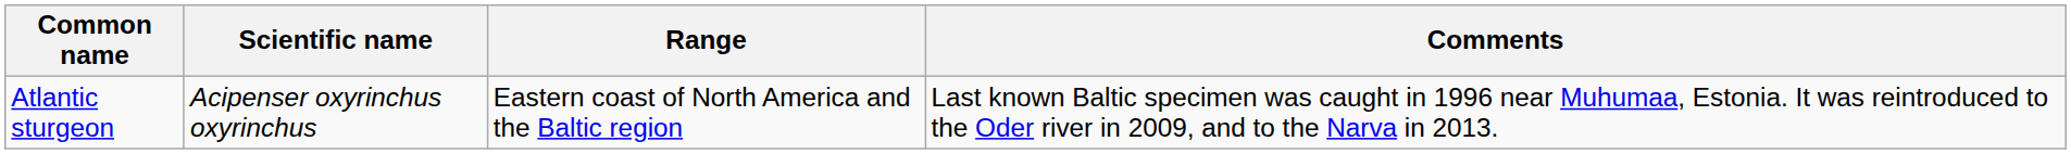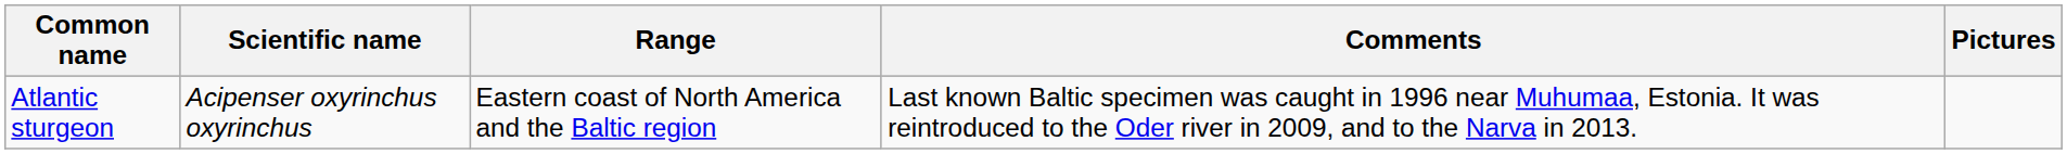+ column: Pictures
